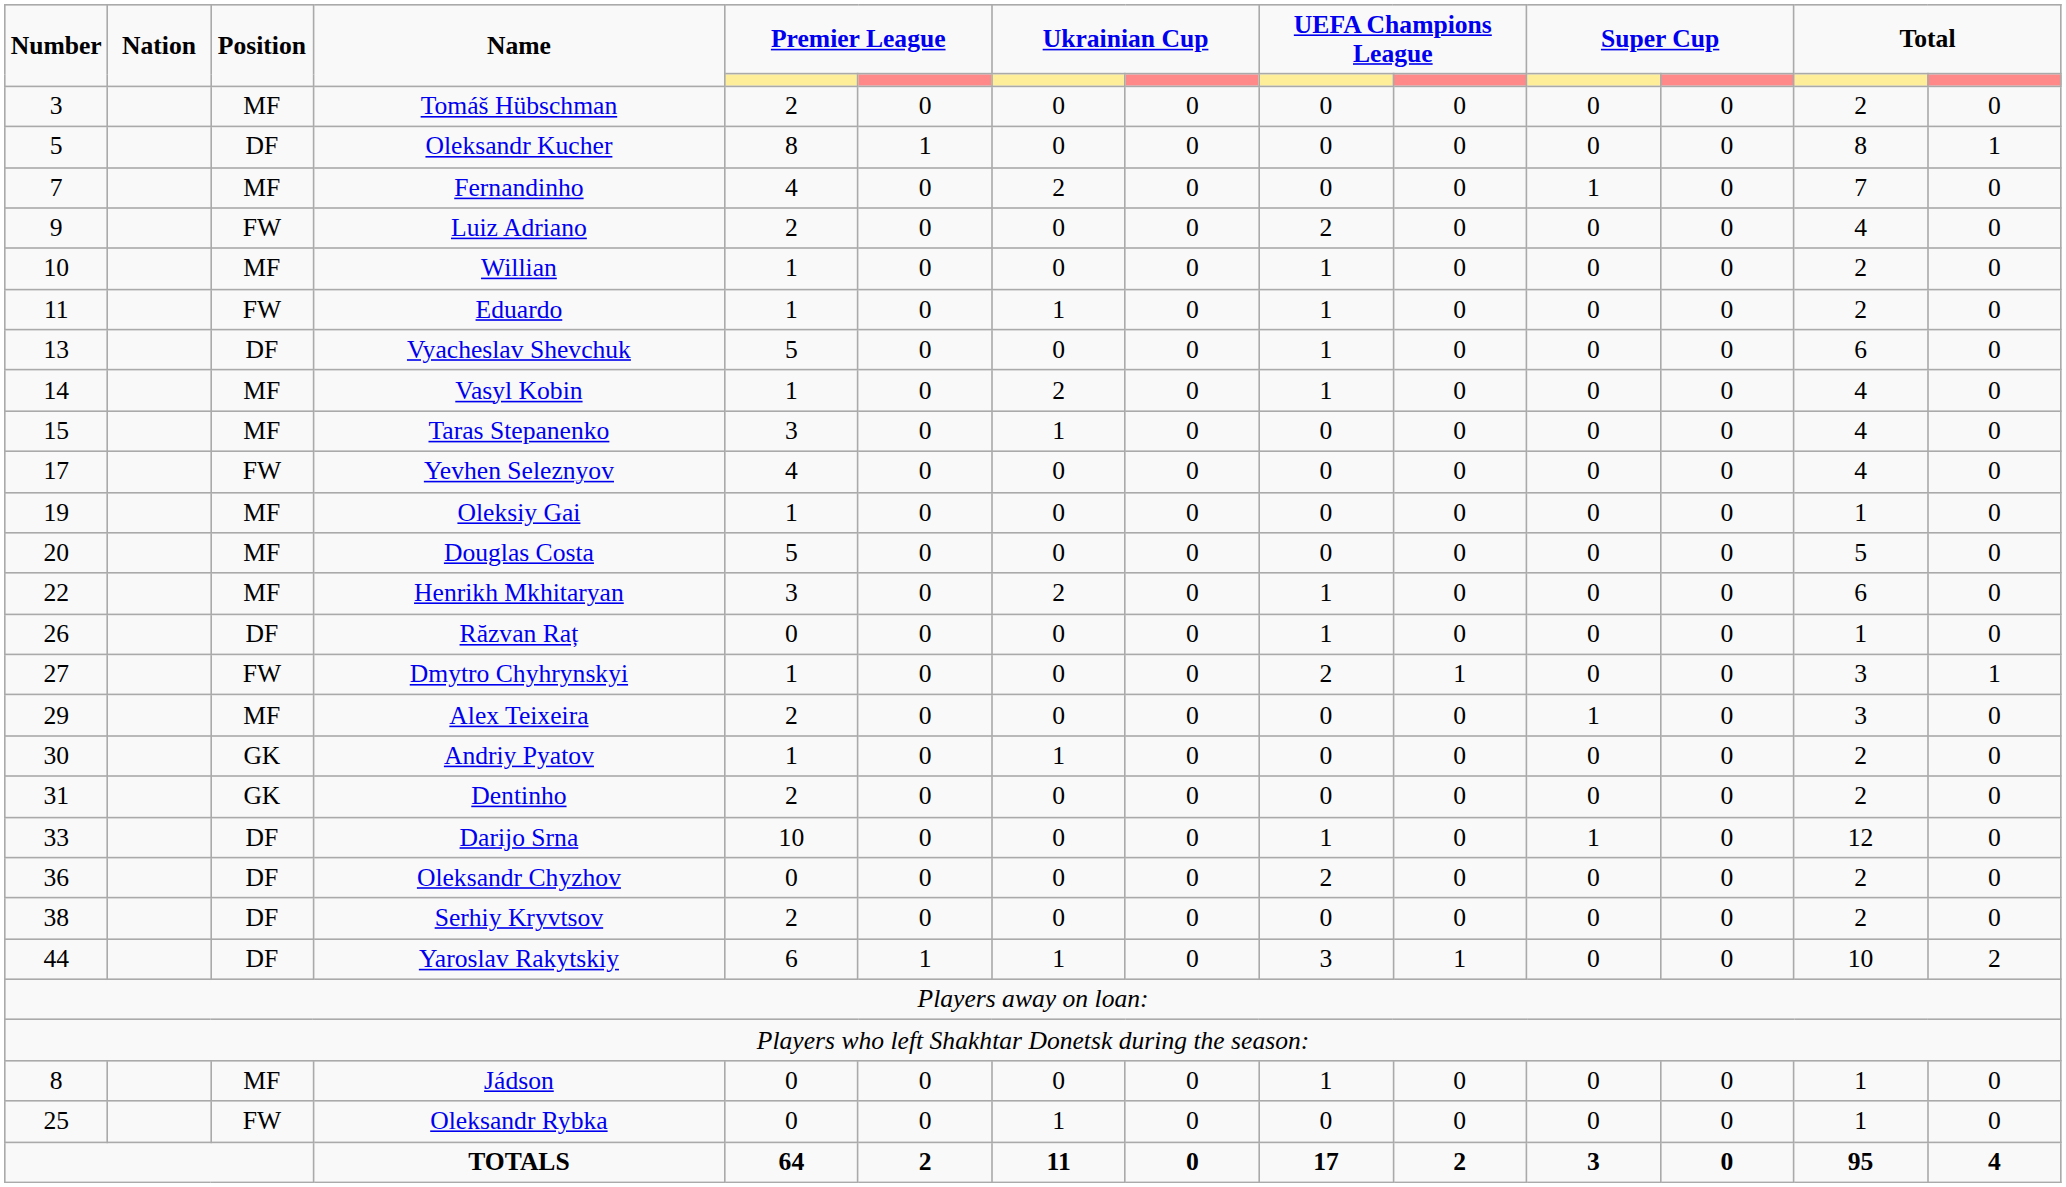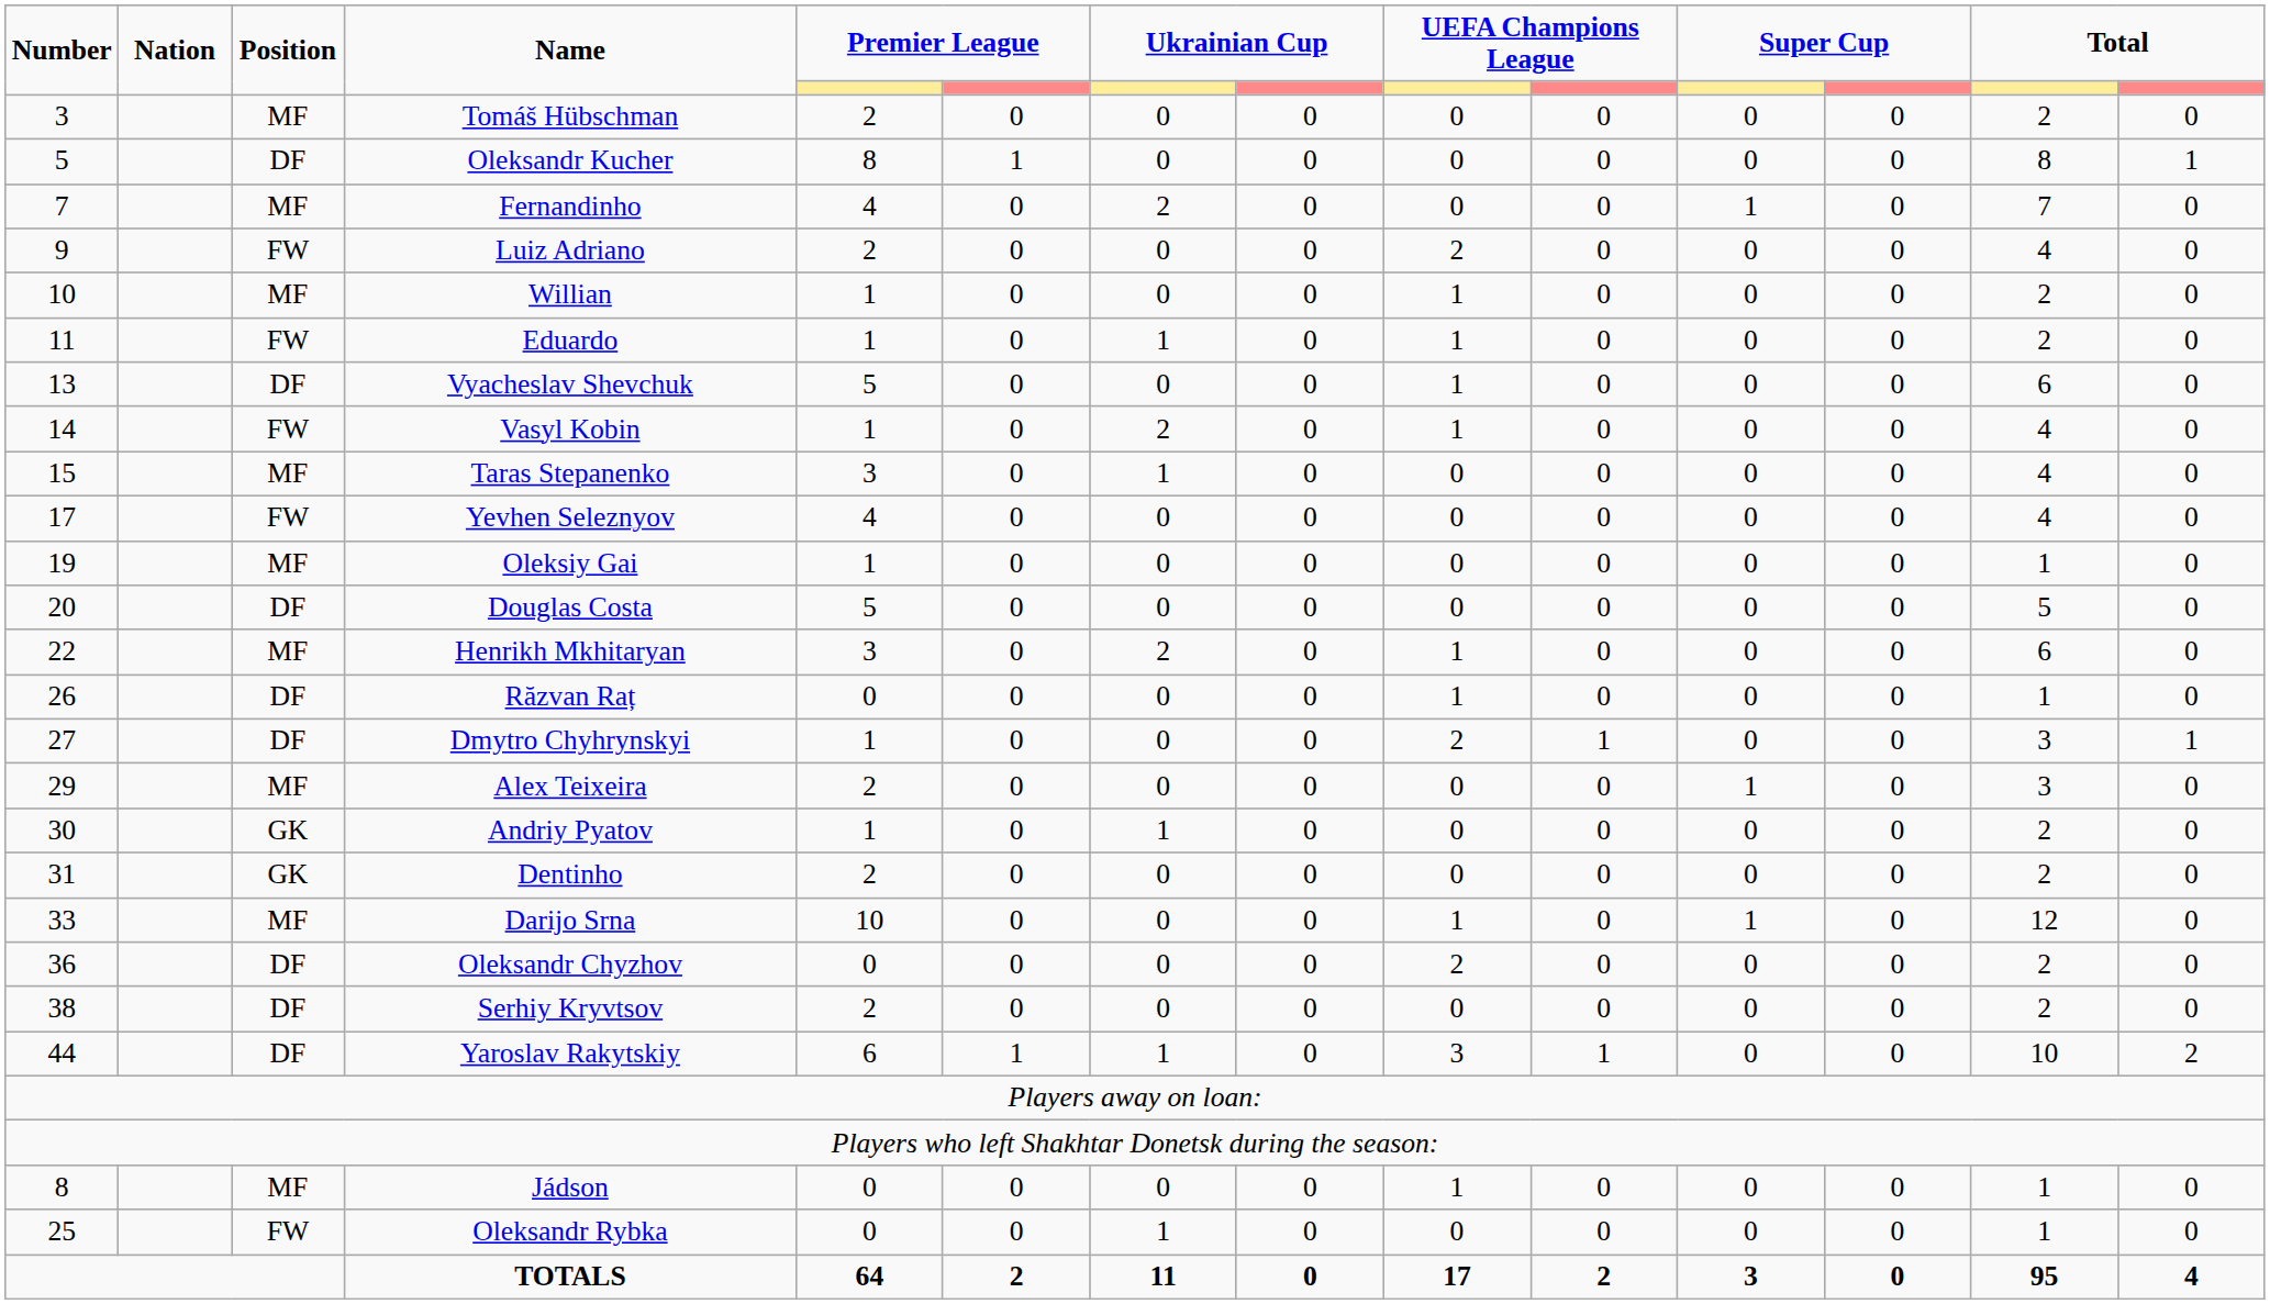Vasyl Kobin | Position: MF -> FW
Douglas Costa | Position: MF -> DF
Dmytro Chyhrynskyi | Position: FW -> DF
Darijo Srna | Position: DF -> MF
